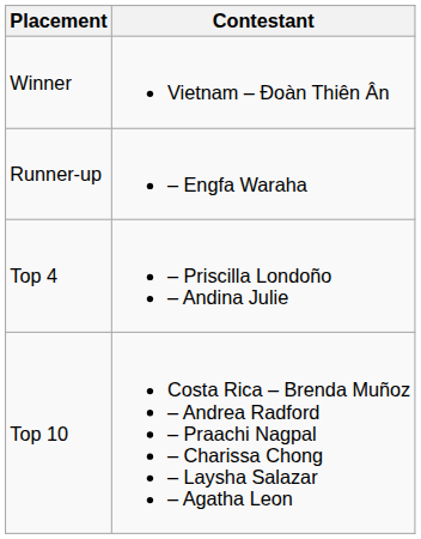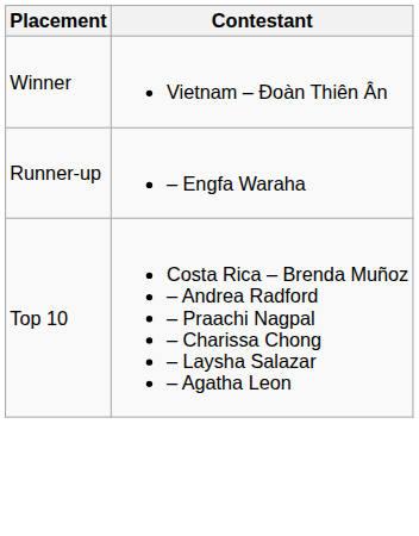- row: Top 4 | – Priscilla Londoño – Andina Julie
